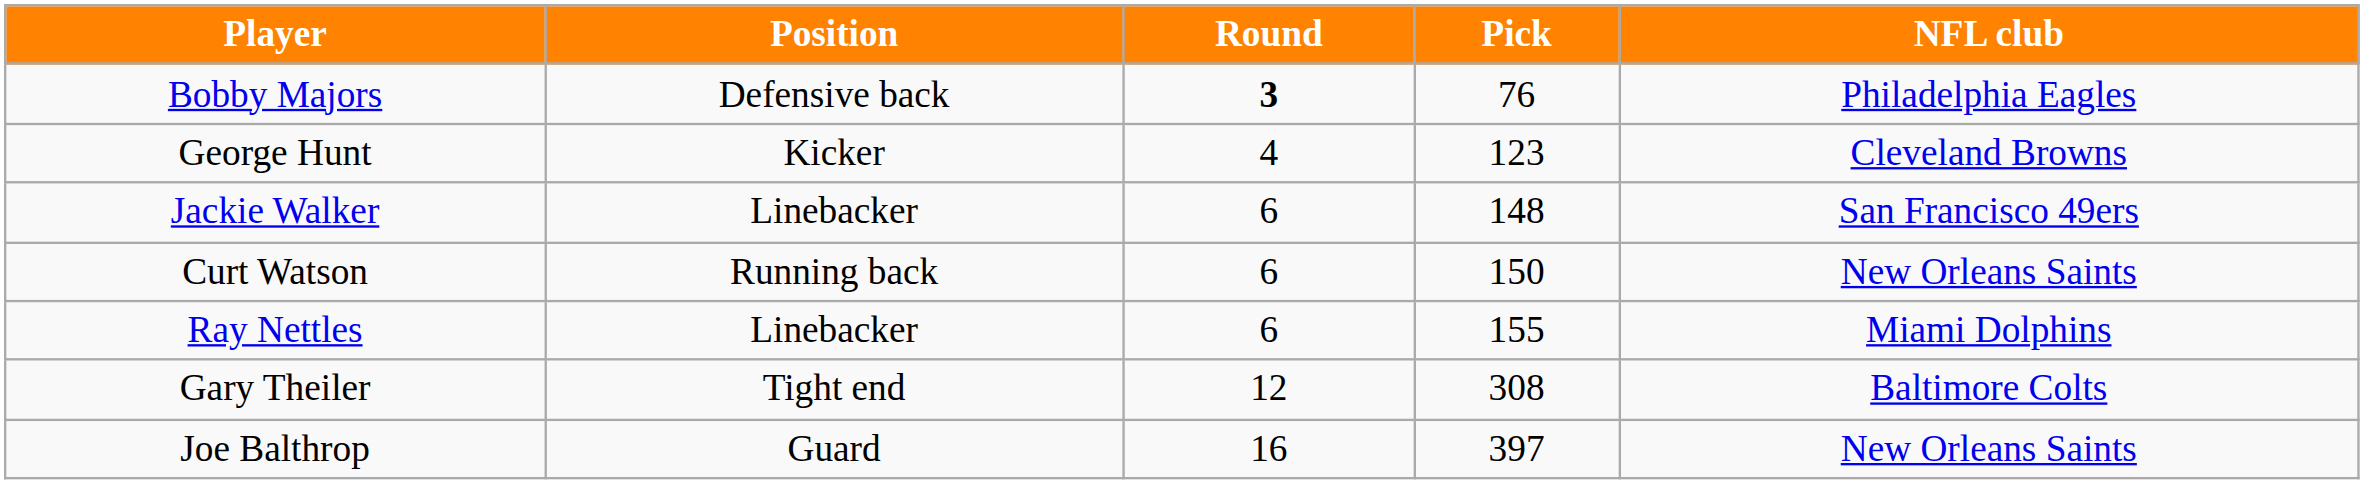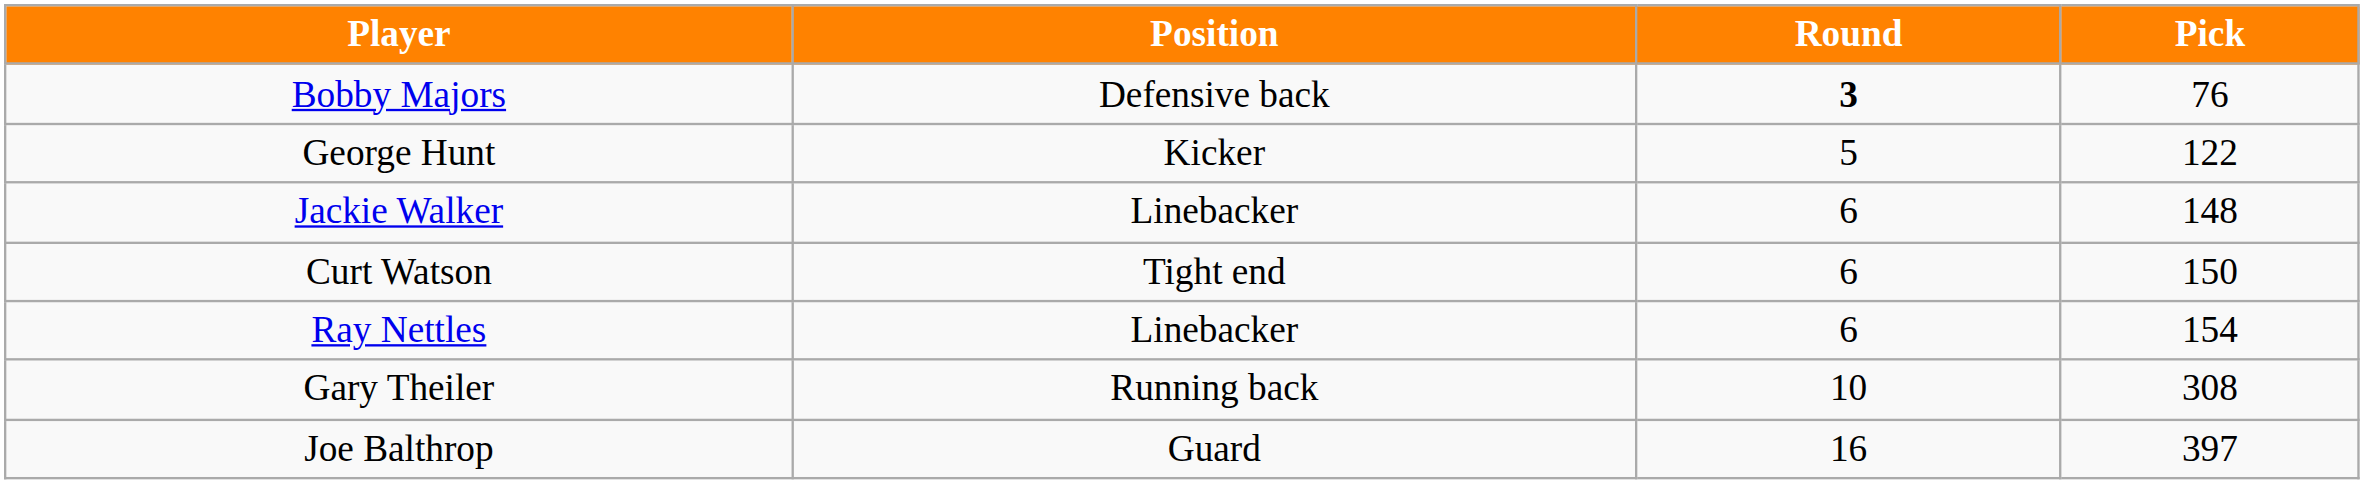- column: NFL club | Philadelphia Eagles | Cleveland Browns | San Francisco 49ers | New Orleans Saints | Miami Dolphins | Baltimore Colts | New Orleans Saints
George Hunt | Round: 4 -> 5
George Hunt | Pick: 123 -> 122
Curt Watson | Position: Running back -> Tight end
Ray Nettles | Pick: 155 -> 154
Gary Theiler | Position: Tight end -> Running back
Gary Theiler | Round: 12 -> 10
